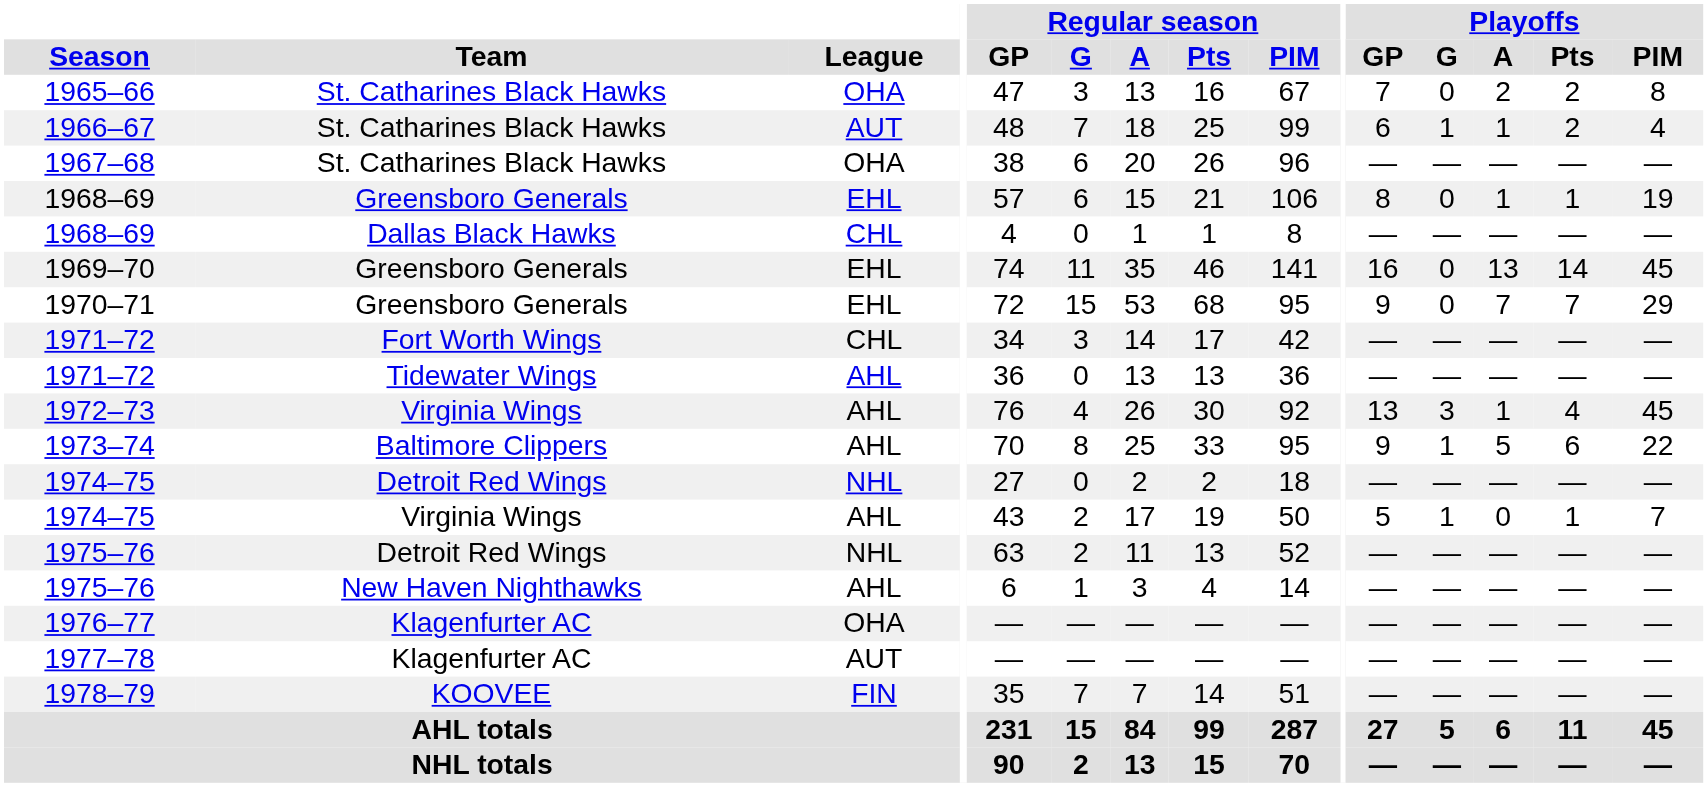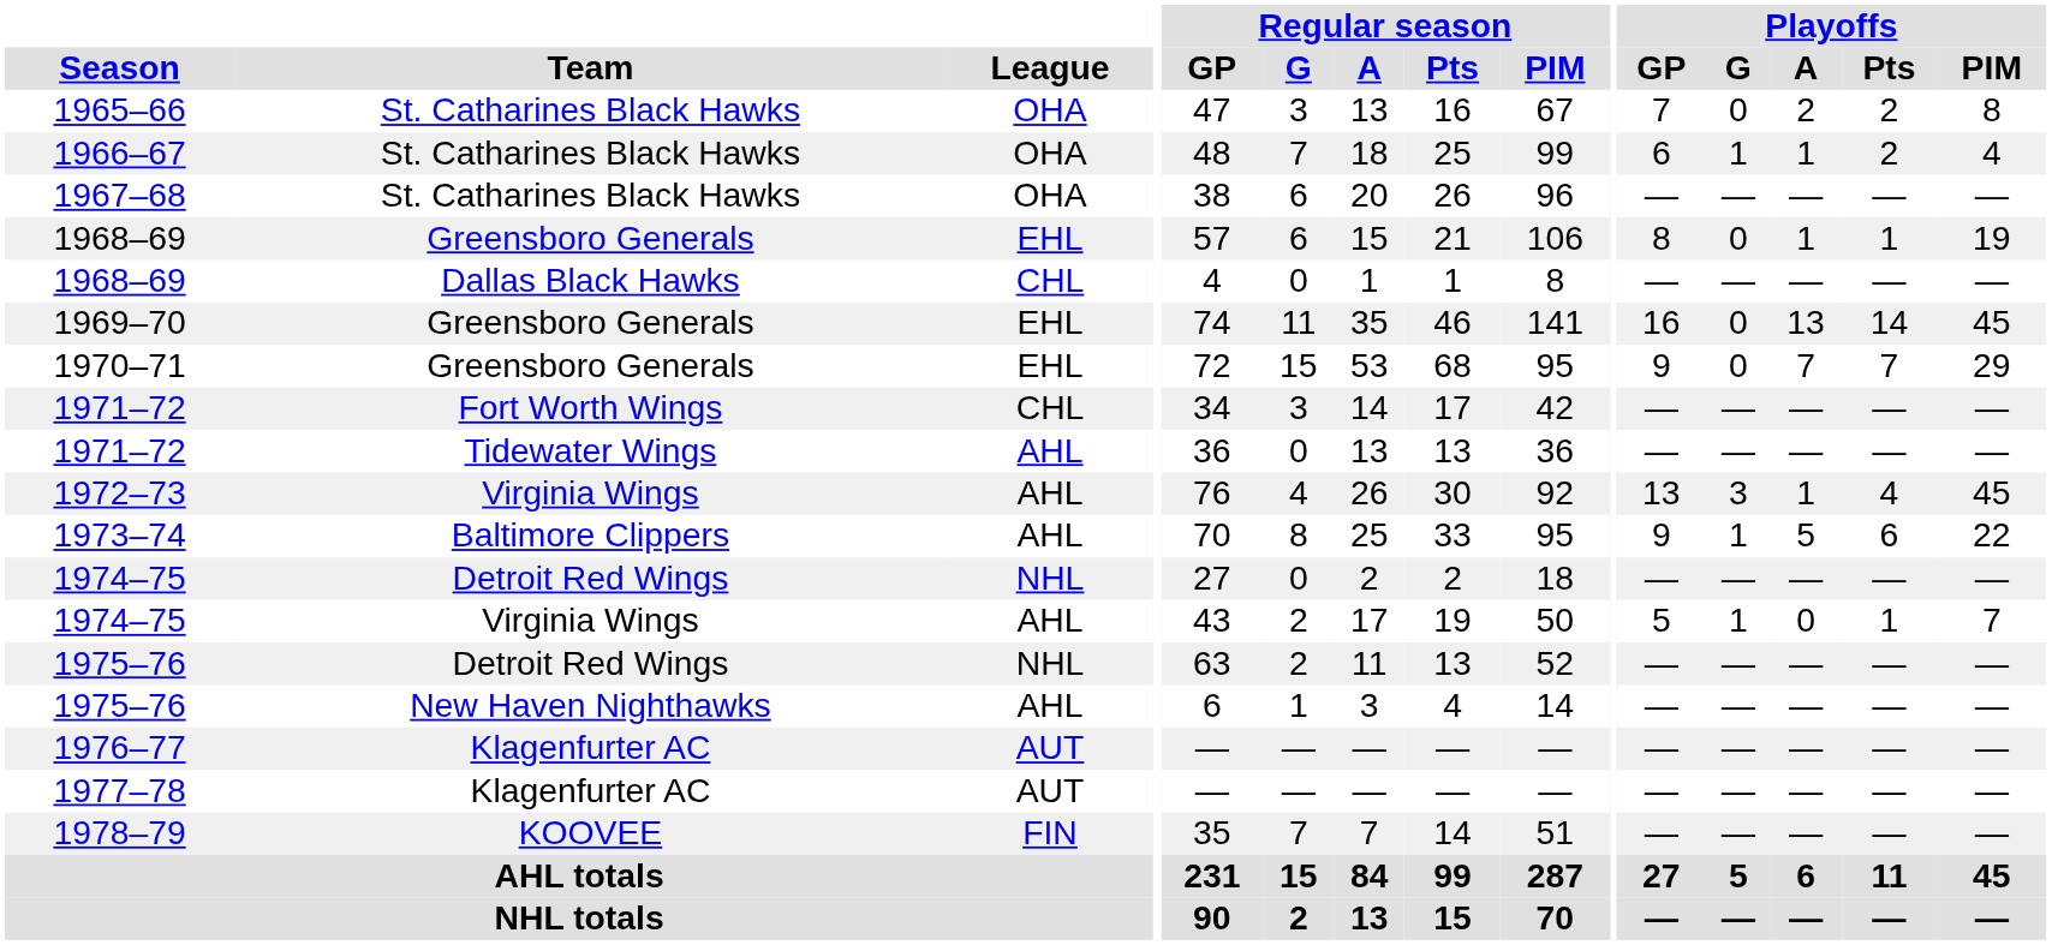1966–67 | League: AUT -> OHA
1976–77 | League: OHA -> AUT
